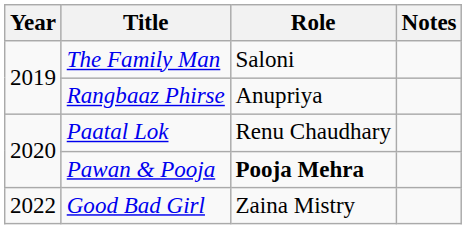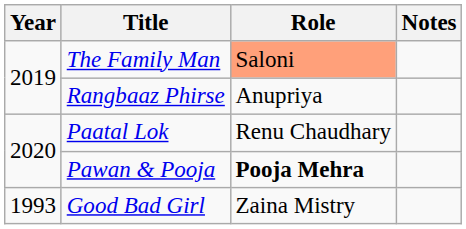The Family Man | Role: no background -> lightsalmon background
Good Bad Girl | Year: 2022 -> 1993
